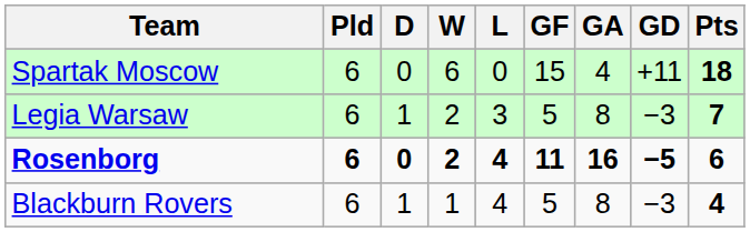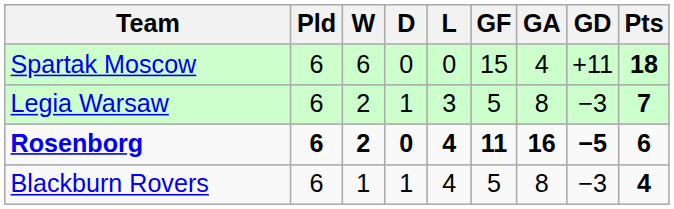columns swapped: W <-> D
